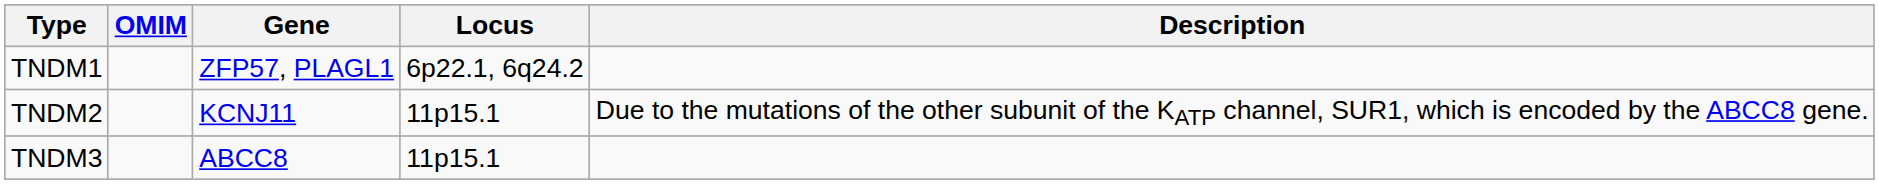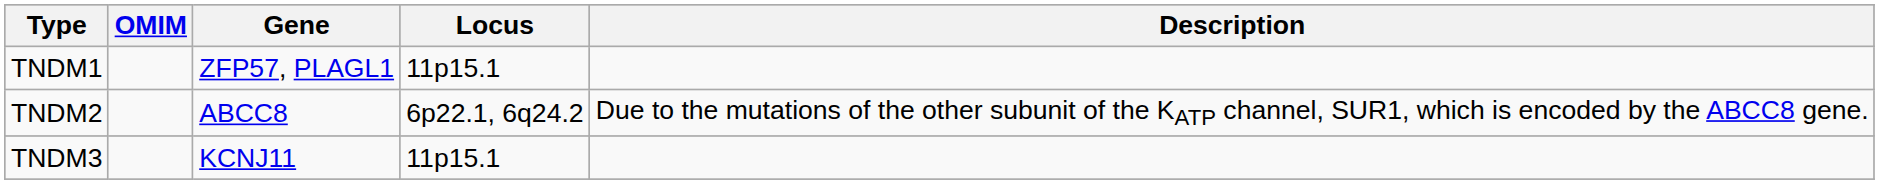TNDM1 | Locus: 6p22.1, 6q24.2 -> 11p15.1
TNDM2 | Gene: KCNJ11 -> ABCC8
TNDM2 | Locus: 11p15.1 -> 6p22.1, 6q24.2
TNDM3 | Gene: ABCC8 -> KCNJ11
